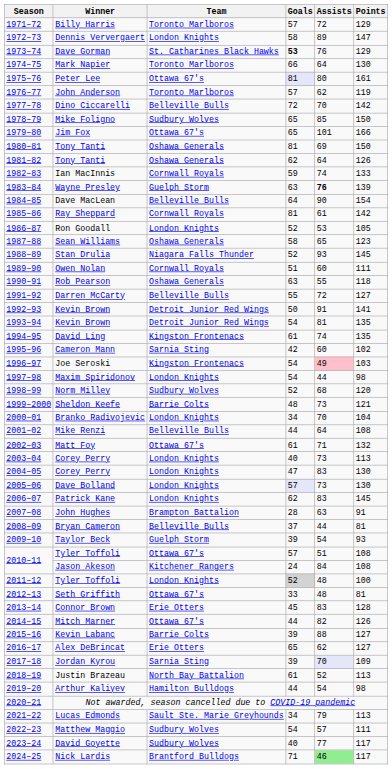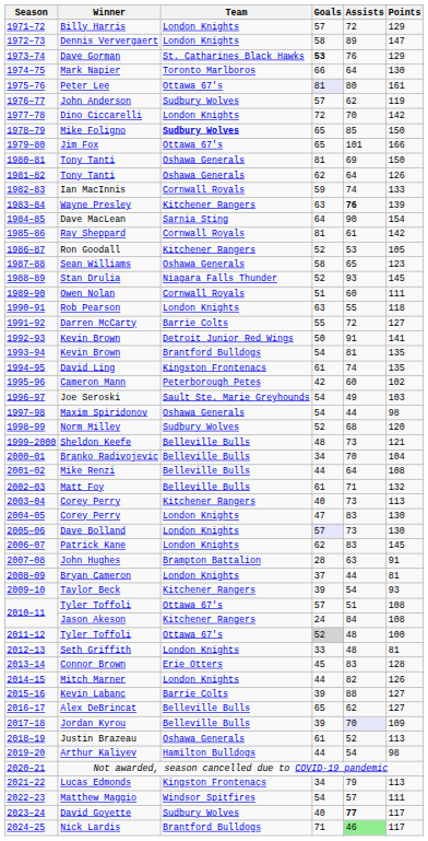Billy Harris | Team: Toronto Marlboros -> London Knights
John Anderson | Team: Toronto Marlboros -> Sudbury Wolves
Dino Ciccarelli | Team: Belleville Bulls -> London Knights
Mike Foligno | Team: normal -> bold
Wayne Presley | Team: Guelph Storm -> Kitchener Rangers
Dave MacLean | Team: Belleville Bulls -> Sarnia Sting
Ron Goodall | Team: London Knights -> Kitchener Rangers
Rob Pearson | Team: Oshawa Generals -> London Knights
Darren McCarty | Team: Belleville Bulls -> Barrie Colts
1993–94 / Kevin Brown | Team: Detroit Junior Red Wings -> Brantford Bulldogs
Cameron Mann | Team: Sarnia Sting -> Peterborough Petes
Joe Seroski | Team: Kingston Frontenacs -> Sault Ste. Marie Greyhounds
Joe Seroski | Assists: pink background -> no background
Maxim Spiridonov | Team: London Knights -> Oshawa Generals
Sheldon Keefe | Team: Barrie Colts -> Belleville Bulls
Branko Radivojevic | Team: London Knights -> Belleville Bulls
Matt Foy | Team: Ottawa 67's -> Belleville Bulls
2003–04 / Corey Perry | Team: London Knights -> Kitchener Rangers
Bryan Cameron | Team: Belleville Bulls -> London Knights
Taylor Beck | Team: Guelph Storm -> Kitchener Rangers
2011–12 / Tyler Toffoli | Team: London Knights -> Ottawa 67's
Seth Griffith | Team: Ottawa 67's -> London Knights
Mitch Marner | Team: Ottawa 67's -> London Knights
Alex DeBrincat | Team: Erie Otters -> Belleville Bulls
Jordan Kyrou | Team: Sarnia Sting -> Belleville Bulls
Justin Brazeau | Team: North Bay Battalion -> Oshawa Generals
Lucas Edmonds | Team: Sault Ste. Marie Greyhounds -> Kingston Frontenacs
Matthew Maggio | Team: Sudbury Wolves -> Windsor Spitfires
David Goyette | Assists: normal -> bold
